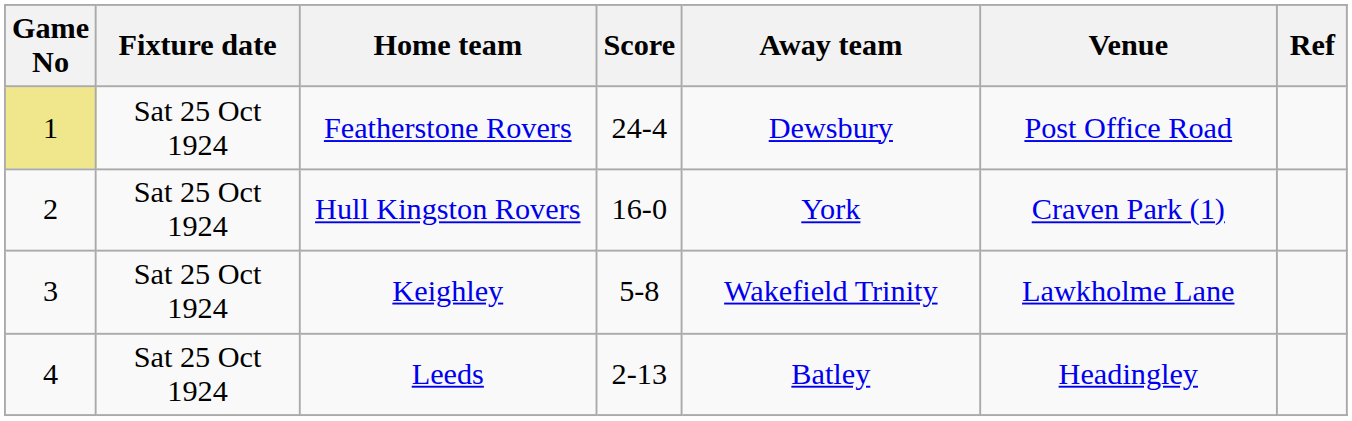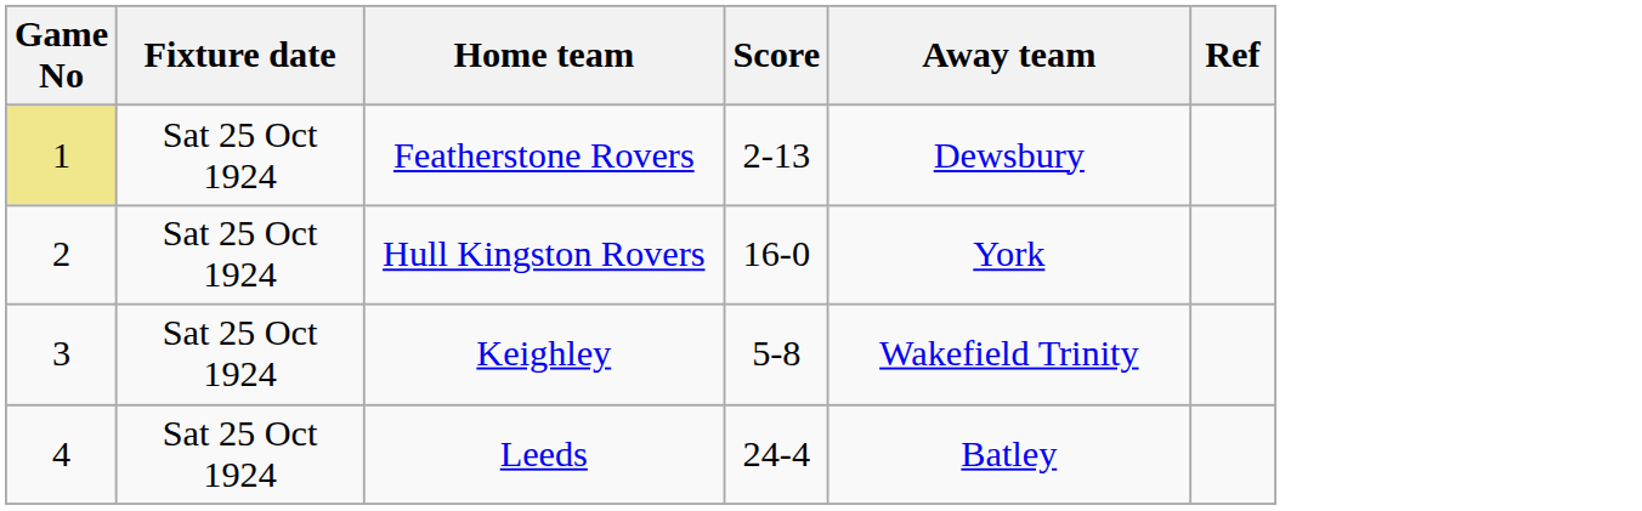- column: Venue | Post Office Road | Craven Park (1) | Lawkholme Lane | Headingley
Featherstone Rovers | Score: 24-4 -> 2-13
Leeds | Score: 2-13 -> 24-4
